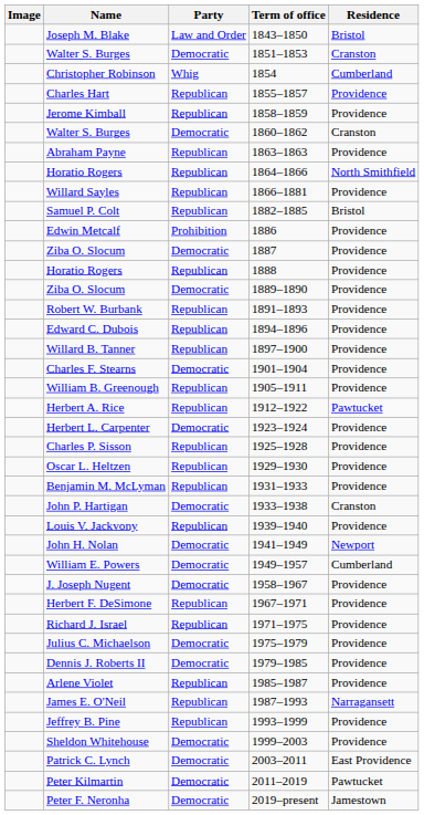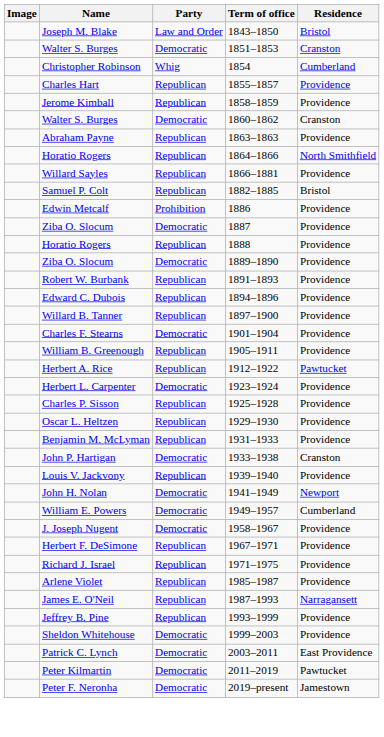- row: Julius C. Michaelson | Democratic | 1975–1979 | Providence
- row: Dennis J. Roberts II | Democratic | 1979–1985 | Providence
